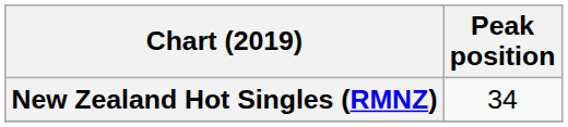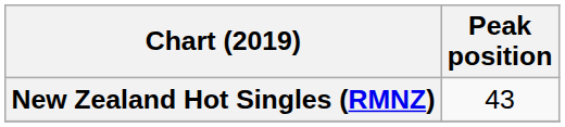New Zealand Hot Singles (RMNZ) | Peak position: 34 -> 43
